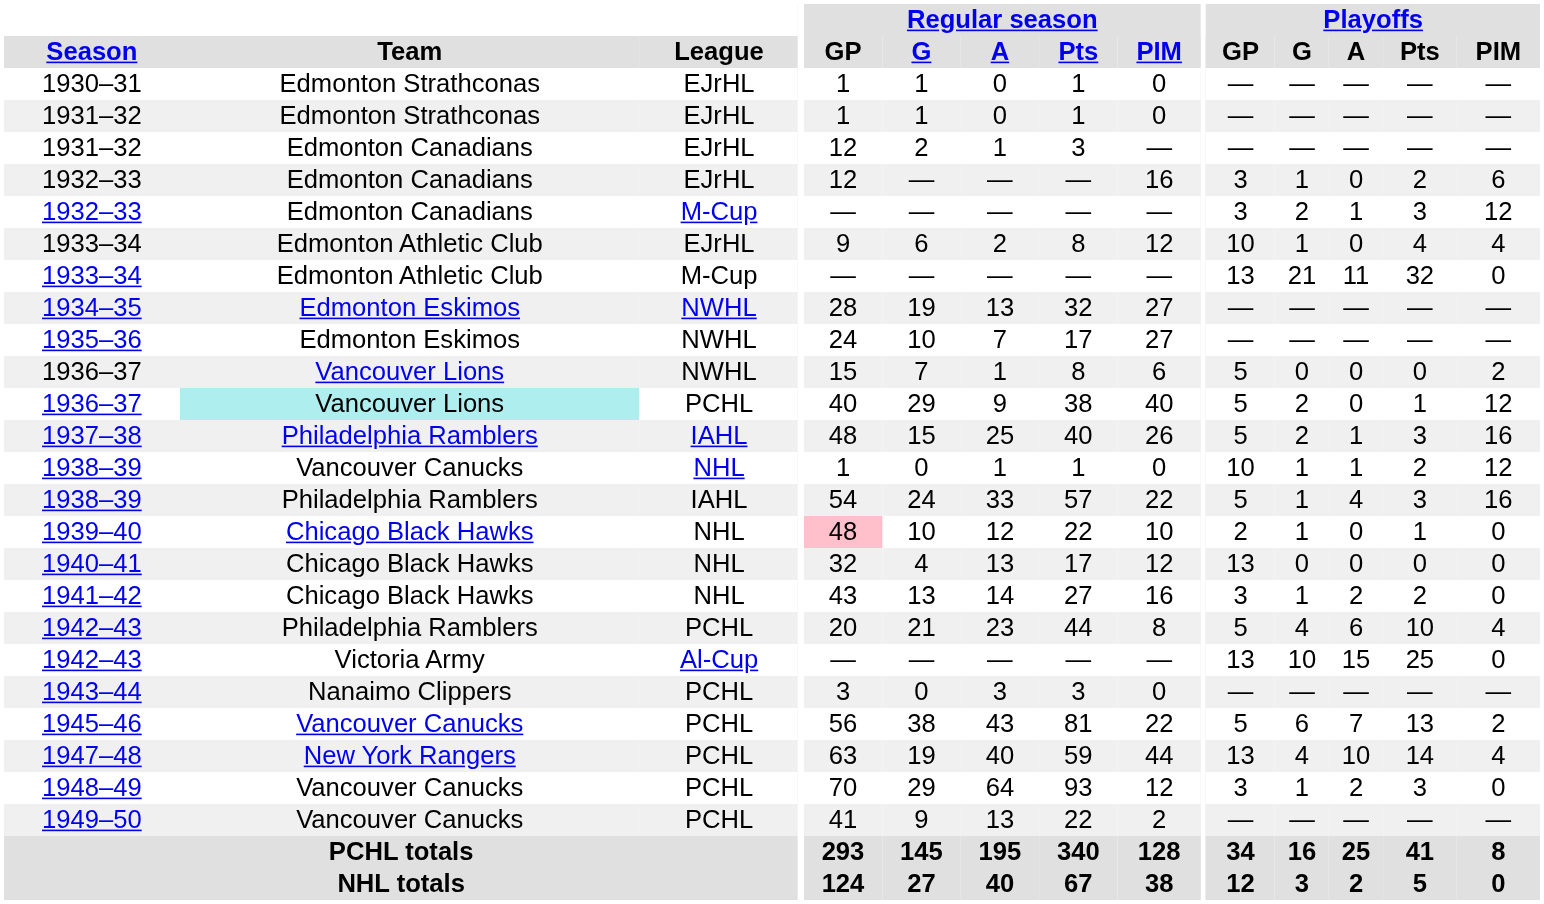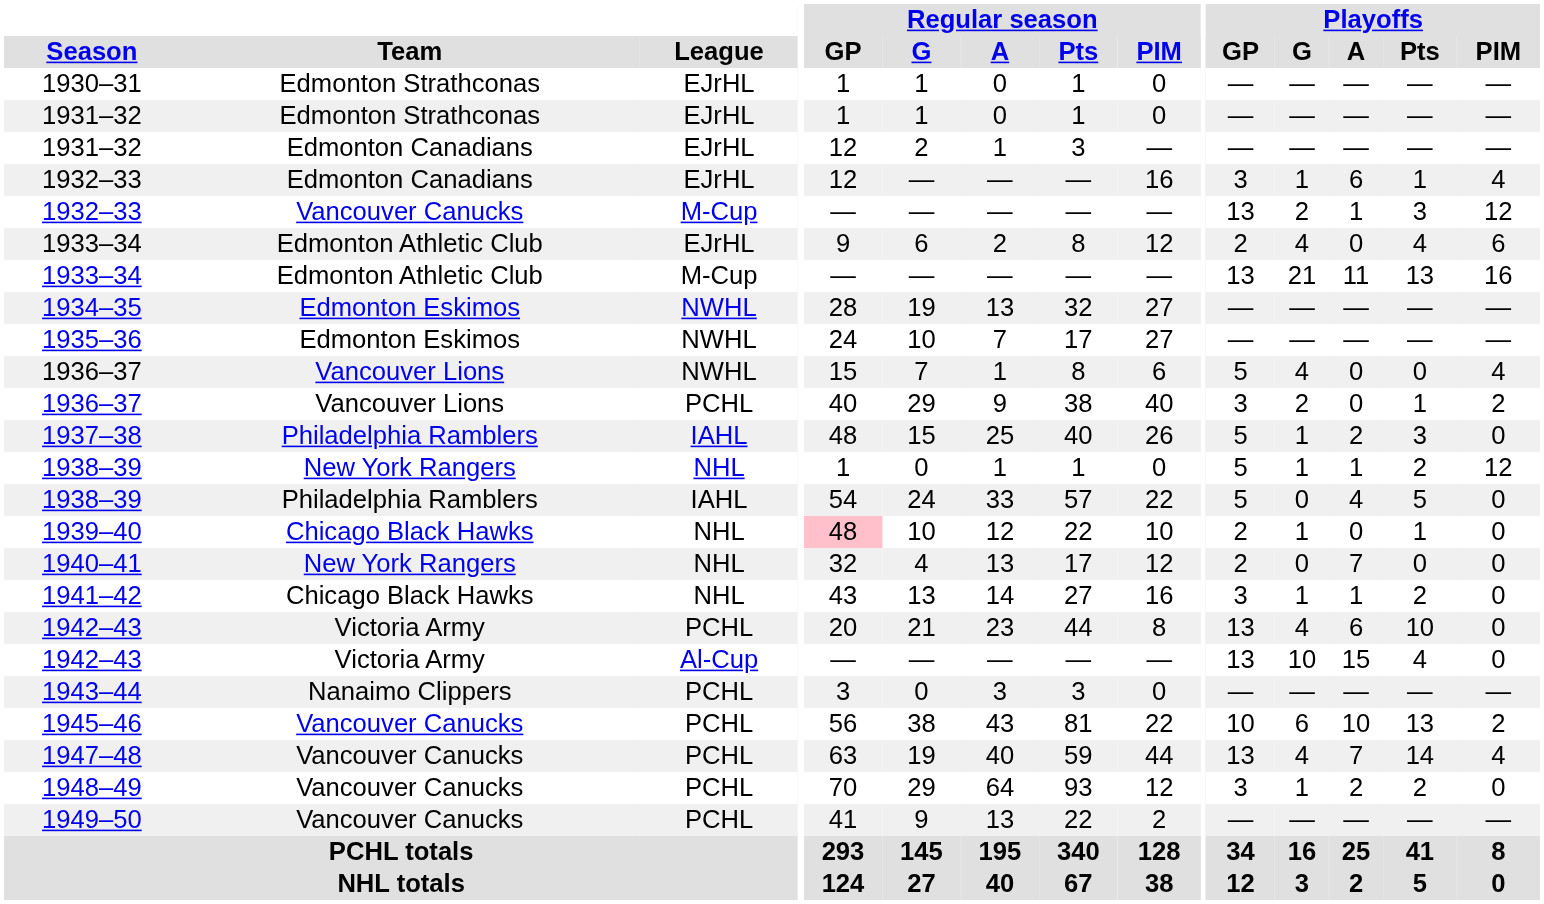1932–33 / EJrHL | Playoffs / A: 0 -> 6
1932–33 / EJrHL | Playoffs / Pts: 2 -> 1
1932–33 / EJrHL | Playoffs / PIM: 6 -> 4
1932–33 / M-Cup | Team: Edmonton Canadians -> Vancouver Canucks
1932–33 / M-Cup | Playoffs / GP: 3 -> 13
1933–34 / EJrHL | Playoffs / GP: 10 -> 2
1933–34 / EJrHL | Playoffs / G: 1 -> 4
1933–34 / EJrHL | Playoffs / PIM: 4 -> 6
1933–34 / M-Cup | Playoffs / Pts: 32 -> 13
1933–34 / M-Cup | Playoffs / PIM: 0 -> 16
1936–37 / NWHL | Playoffs / G: 0 -> 4
1936–37 / NWHL | Playoffs / PIM: 2 -> 4
1936–37 / PCHL | Team: paleturquoise background -> no background
1936–37 / PCHL | Playoffs / GP: 5 -> 3
1936–37 / PCHL | Playoffs / PIM: 12 -> 2
1937–38 | Playoffs / G: 2 -> 1
1937–38 | Playoffs / A: 1 -> 2
1937–38 | Playoffs / PIM: 16 -> 0
1938–39 / NHL | Team: Vancouver Canucks -> New York Rangers
1938–39 / NHL | Playoffs / GP: 10 -> 5
1938–39 / IAHL | Playoffs / G: 1 -> 0
1938–39 / IAHL | Playoffs / Pts: 3 -> 5
1938–39 / IAHL | Playoffs / PIM: 16 -> 0
1940–41 | Team: Chicago Black Hawks -> New York Rangers
1940–41 | Playoffs / GP: 13 -> 2
1940–41 | Playoffs / A: 0 -> 7
1941–42 | Playoffs / A: 2 -> 1
1942–43 / PCHL | Team: Philadelphia Ramblers -> Victoria Army
1942–43 / PCHL | Playoffs / GP: 5 -> 13
1942–43 / PCHL | Playoffs / PIM: 4 -> 0
1942–43 / Al-Cup | Playoffs / Pts: 25 -> 4
1945–46 | Playoffs / GP: 5 -> 10
1945–46 | Playoffs / A: 7 -> 10
1947–48 | Team: New York Rangers -> Vancouver Canucks
1947–48 | Playoffs / A: 10 -> 7
1948–49 | Playoffs / Pts: 3 -> 2
